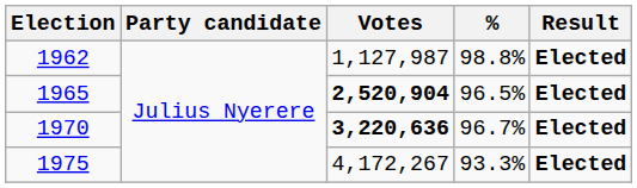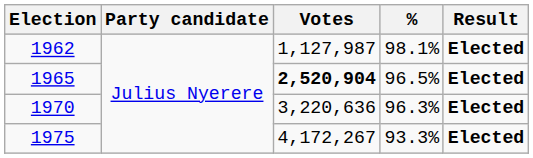1962 | %: 98.8% -> 98.1%
1970 | Votes: bold -> normal
1970 | %: 96.7% -> 96.3%
